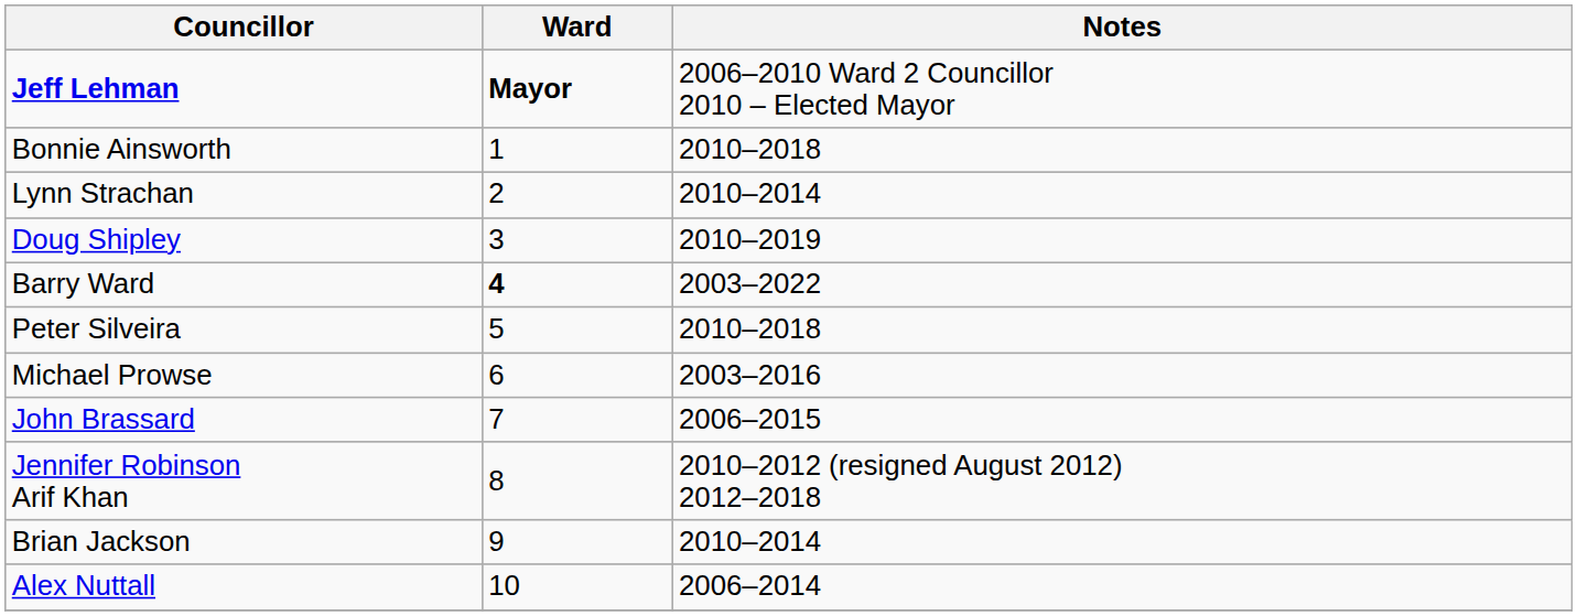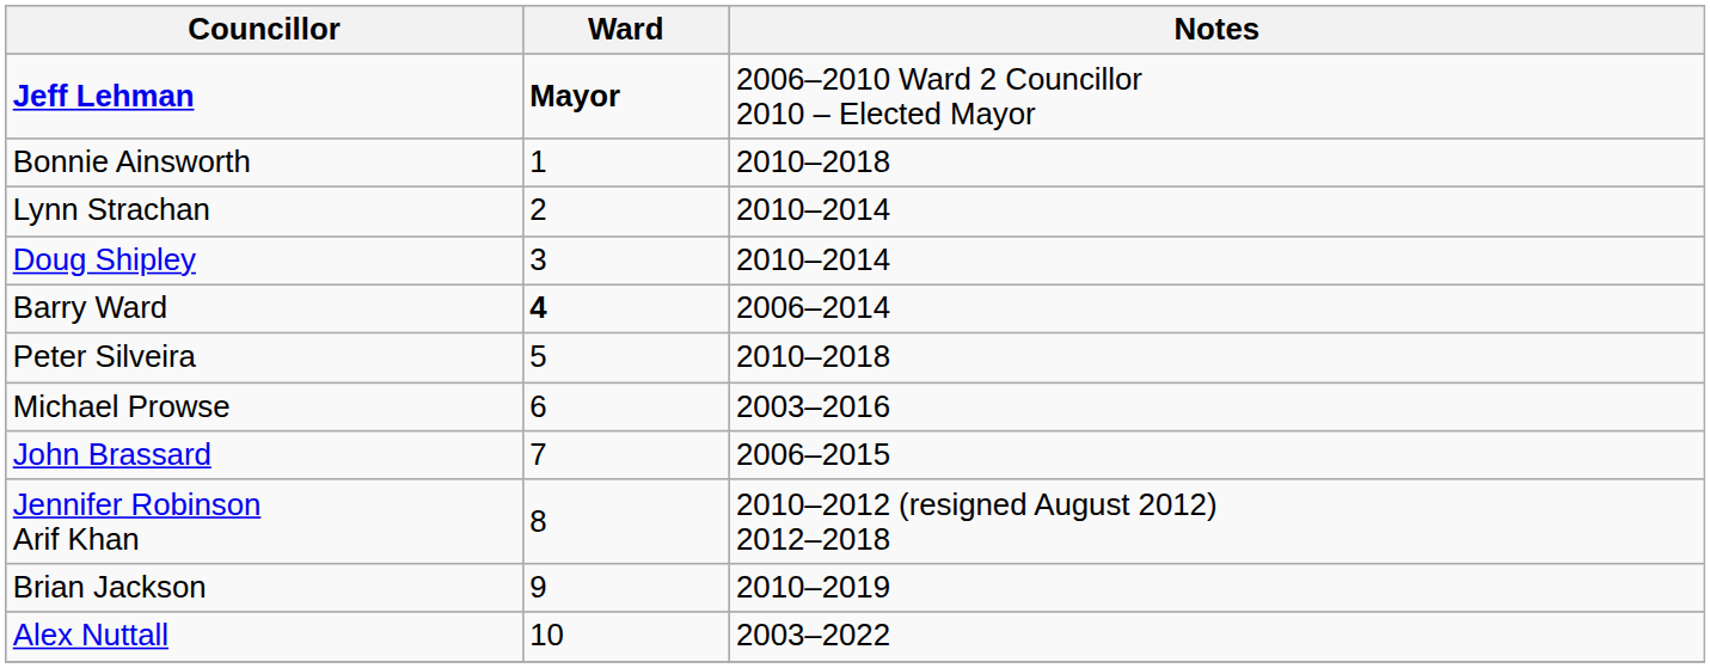Doug Shipley | Notes: 2010–2019 -> 2010–2014
Barry Ward | Notes: 2003–2022 -> 2006–2014
Brian Jackson | Notes: 2010–2014 -> 2010–2019
Alex Nuttall | Notes: 2006–2014 -> 2003–2022
